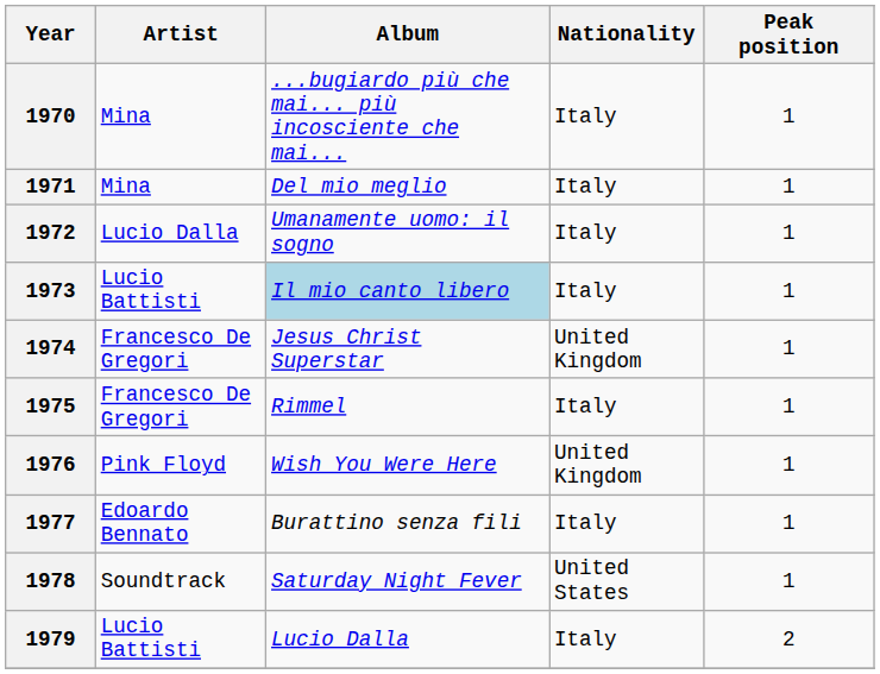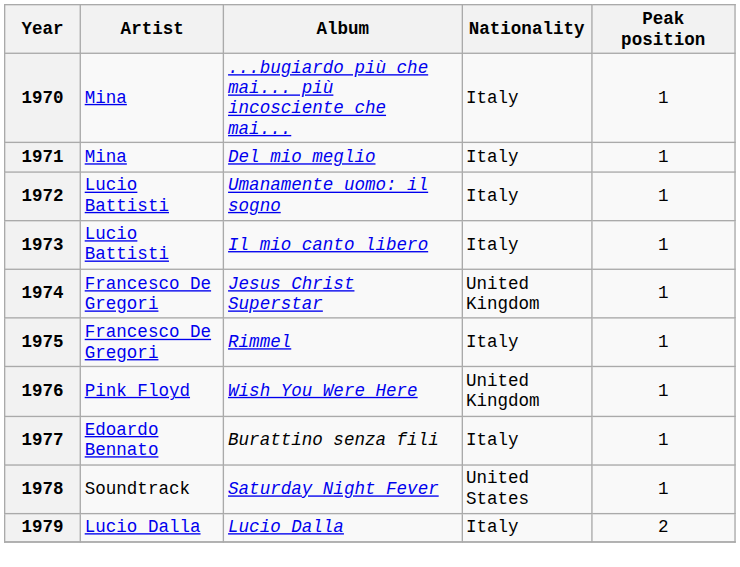1972 | Artist: Lucio Dalla -> Lucio Battisti
1973 | Album: lightblue background -> no background
1979 | Artist: Lucio Battisti -> Lucio Dalla
